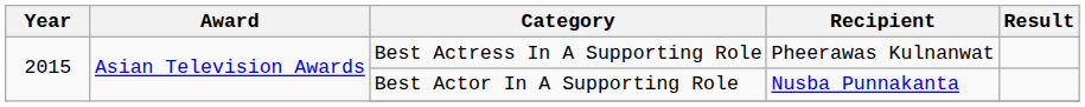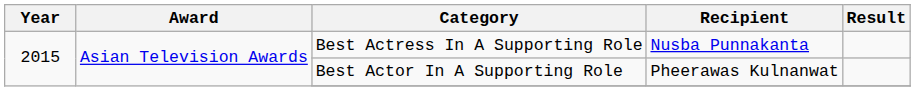Best Actress In A Supporting Role | Recipient: Pheerawas Kulnanwat -> Nusba Punnakanta
Best Actor In A Supporting Role | Recipient: Nusba Punnakanta -> Pheerawas Kulnanwat
